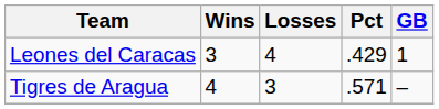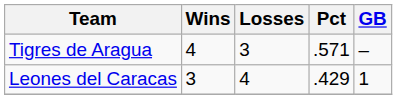rows swapped: Tigres de Aragua <-> Leones del Caracas
